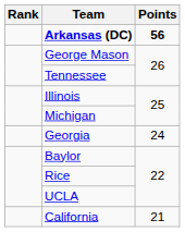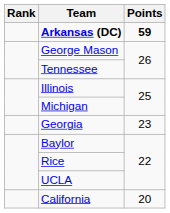Arkansas (DC) | Points: 56 -> 59
Georgia | Points: 24 -> 23
California | Points: 21 -> 20
